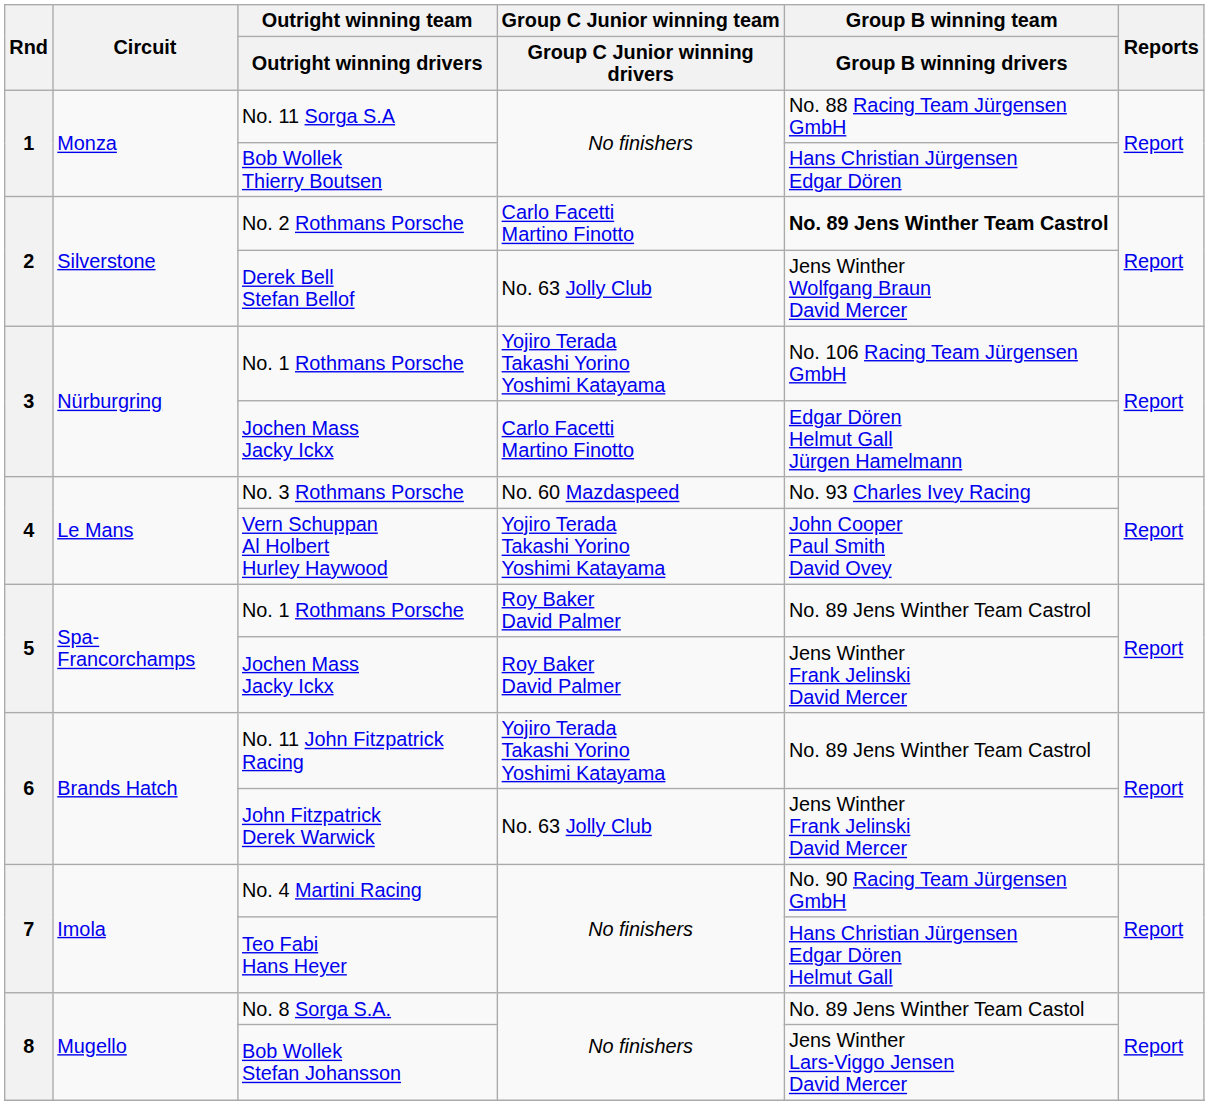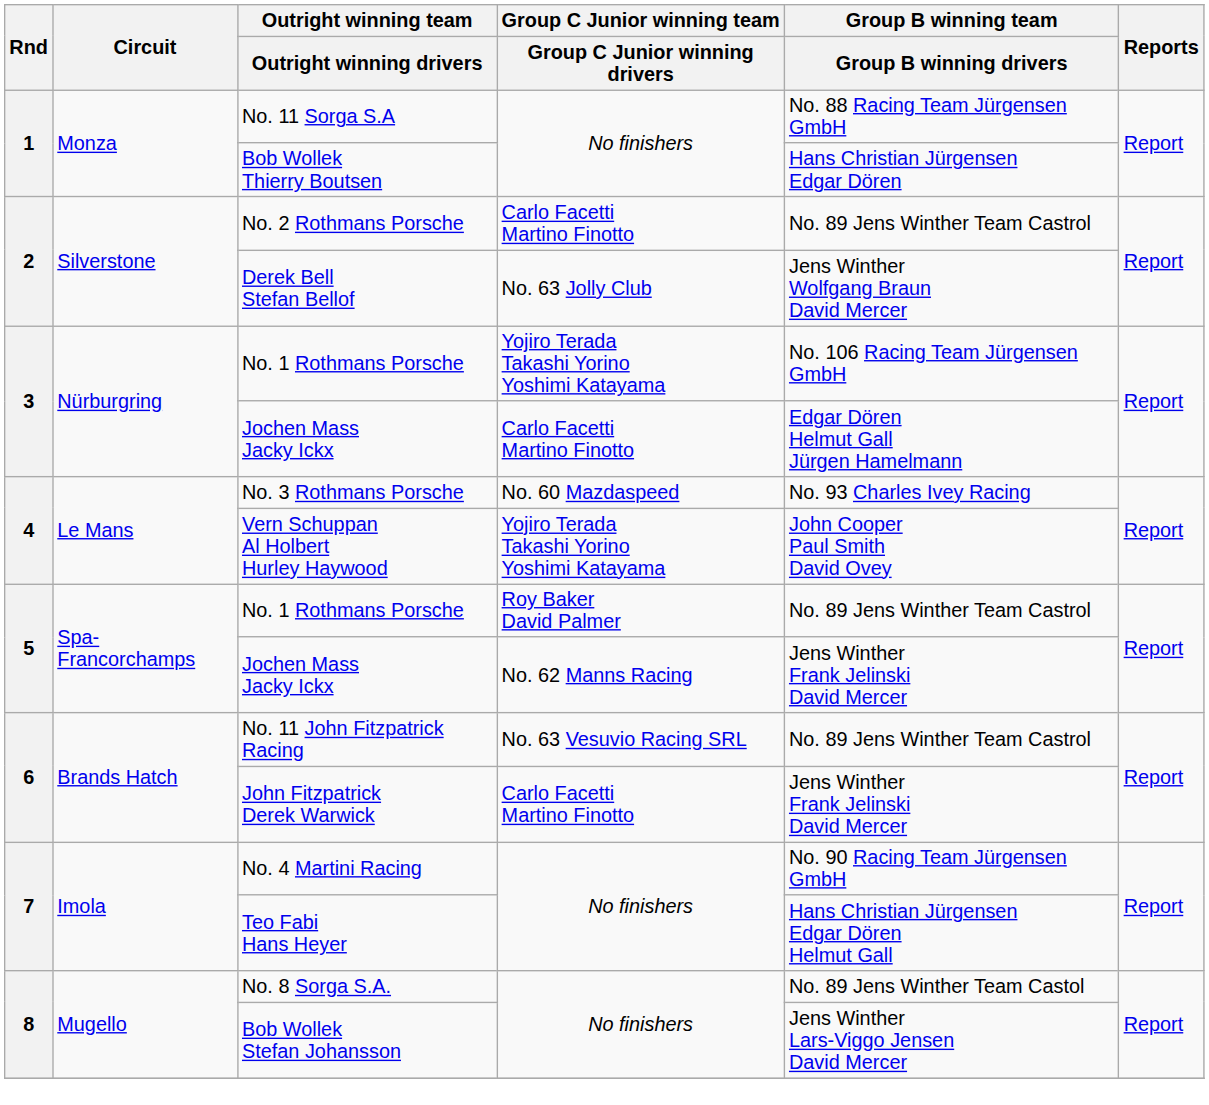No. 2 Rothmans Porsche | Group B winning team / Group B winning drivers: bold -> normal
5 / Jochen Mass Jacky Ickx | Group C Junior winning team / Group C Junior winning drivers: Roy Baker David Palmer -> No. 62 Manns Racing
No. 11 John Fitzpatrick Racing | Group C Junior winning team / Group C Junior winning drivers: Yojiro Terada Takashi Yorino Yoshimi Katayama -> No. 63 Vesuvio Racing SRL
John Fitzpatrick Derek Warwick | Group C Junior winning team / Group C Junior winning drivers: No. 63 Jolly Club -> Carlo Facetti Martino Finotto
